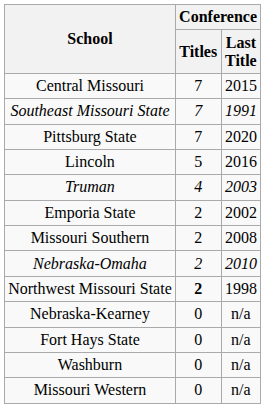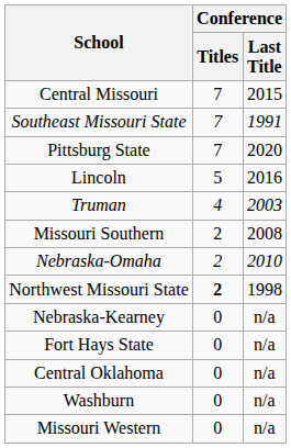- row: Emporia State | 2 | 2002
+ row: Central Oklahoma | 0 | n/a
